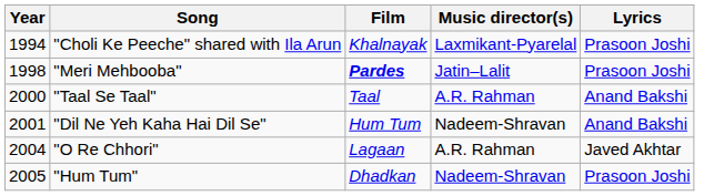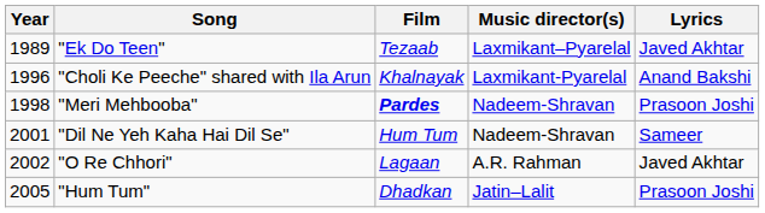+ row: 1989 | "Ek Do Teen" | Tezaab | Laxmikant–Pyarelal | Javed Akhtar
"Choli Ke Peeche" shared with Ila Arun | Year: 1994 -> 1996
"Choli Ke Peeche" shared with Ila Arun | Lyrics: Prasoon Joshi -> Anand Bakshi
"Meri Mehbooba" | Music director(s): Jatin–Lalit -> Nadeem-Shravan
- row: 2000 | "Taal Se Taal" | Taal | A.R. Rahman | Anand Bakshi
"Dil Ne Yeh Kaha Hai Dil Se" | Lyrics: Anand Bakshi -> Sameer
"O Re Chhori" | Year: 2004 -> 2002
"Hum Tum" | Music director(s): Nadeem-Shravan -> Jatin–Lalit
